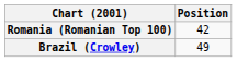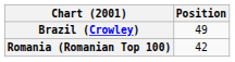rows swapped: Brazil (Crowley) <-> Romania (Romanian Top 100)
